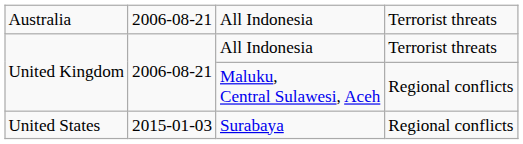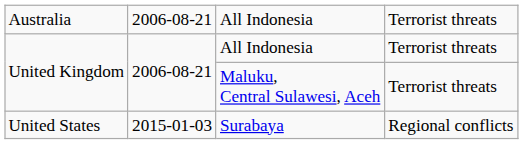Maluku, Central Sulawesi, Aceh | column 4: Regional conflicts -> Terrorist threats
